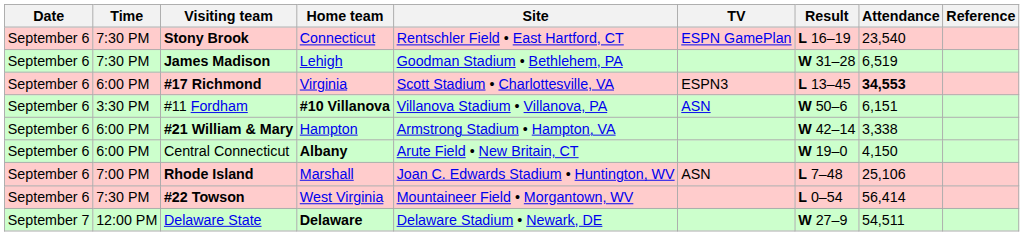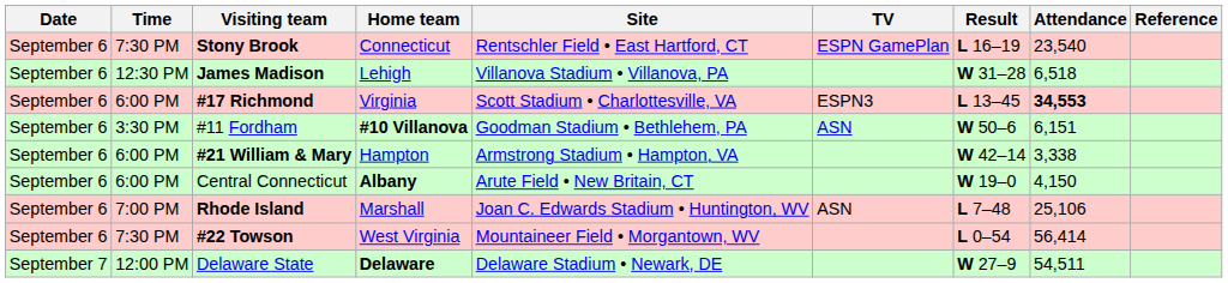James Madison | Time: 7:30 PM -> 12:30 PM
James Madison | Site: Goodman Stadium • Bethlehem, PA -> Villanova Stadium • Villanova, PA
James Madison | Attendance: 6,519 -> 6,518
#11 Fordham | Site: Villanova Stadium • Villanova, PA -> Goodman Stadium • Bethlehem, PA
